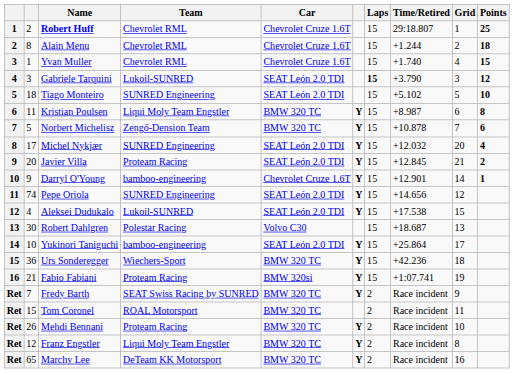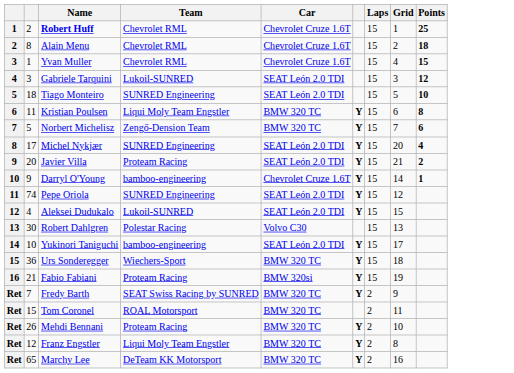- column: Time/Retired | 29:18.807 | +1.244 | +1.740 | +3.790 | +5.102 | +8.987 | +10.878 | +12.032 | +12.845 | +12.901 | +14.656 | +17.538 | +18.687 | +25.864 | +42.236 | +1:07.741 | Race incident | Race incident | Race incident | Race incident | Race incident
Gabriele Tarquini | Laps: bold -> normal
